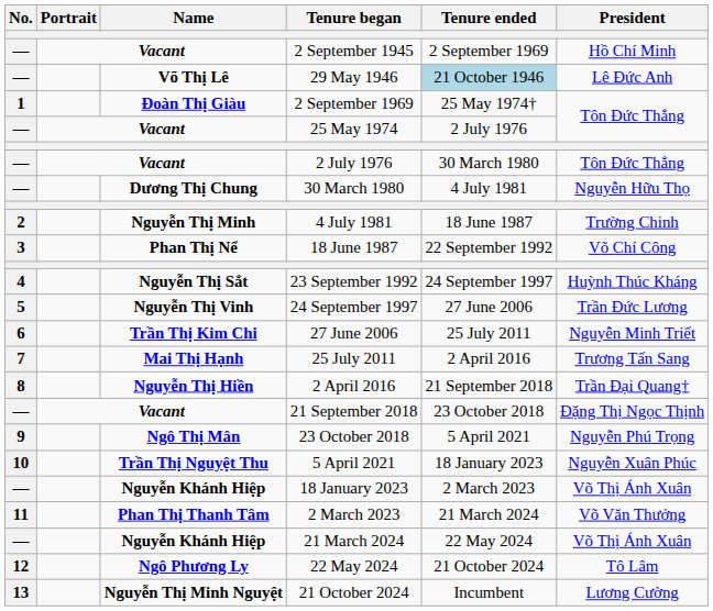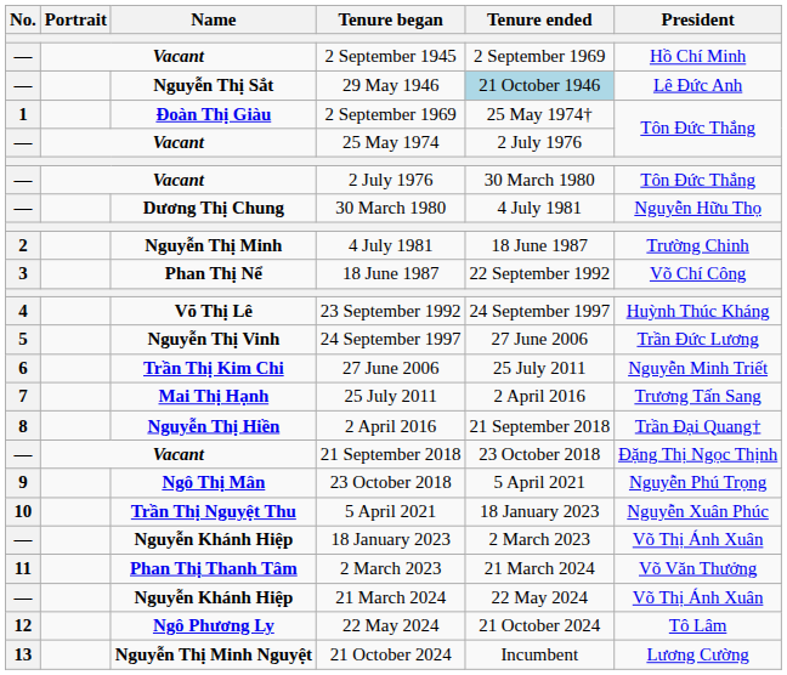29 May 1946 | Name: Võ Thị Lê -> Nguyễn Thị Sắt
23 September 1992 | Name: Nguyễn Thị Sắt -> Võ Thị Lê
